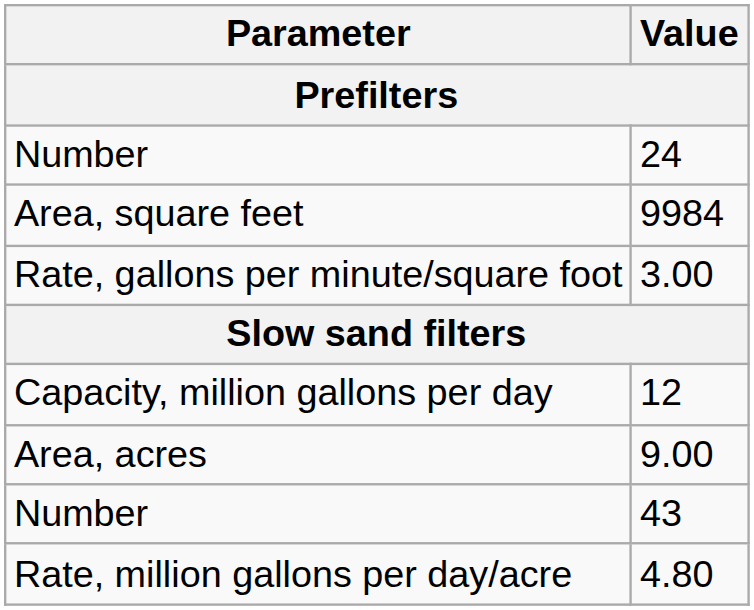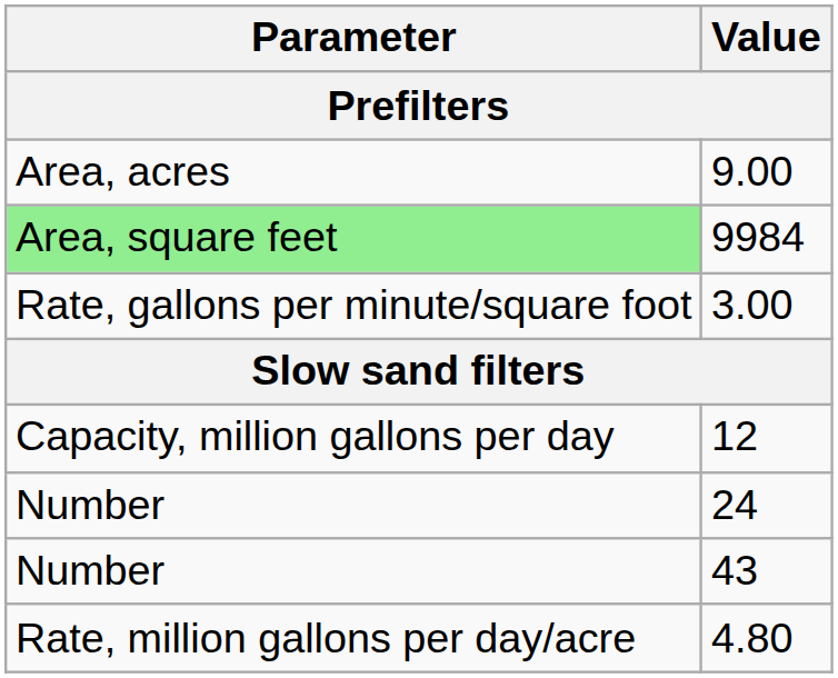rows swapped: 24 <-> 9.00
9984 | Parameter: no background -> lightgreen background
